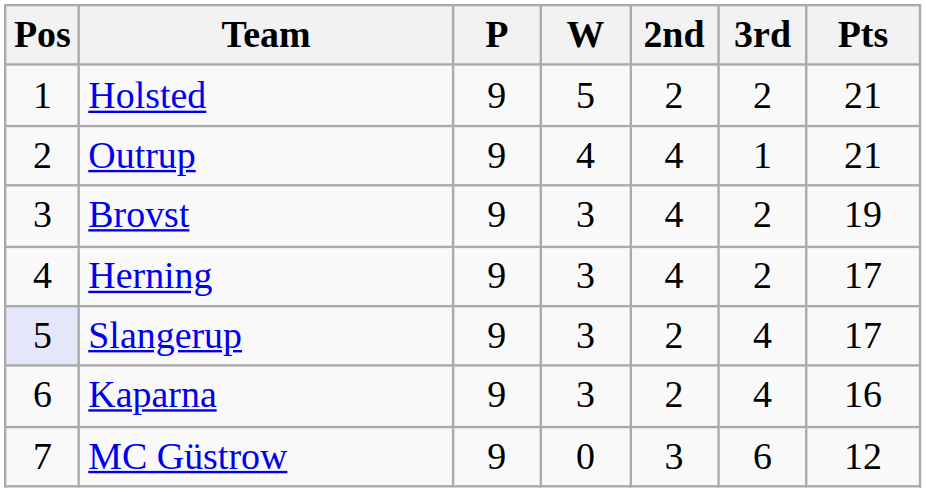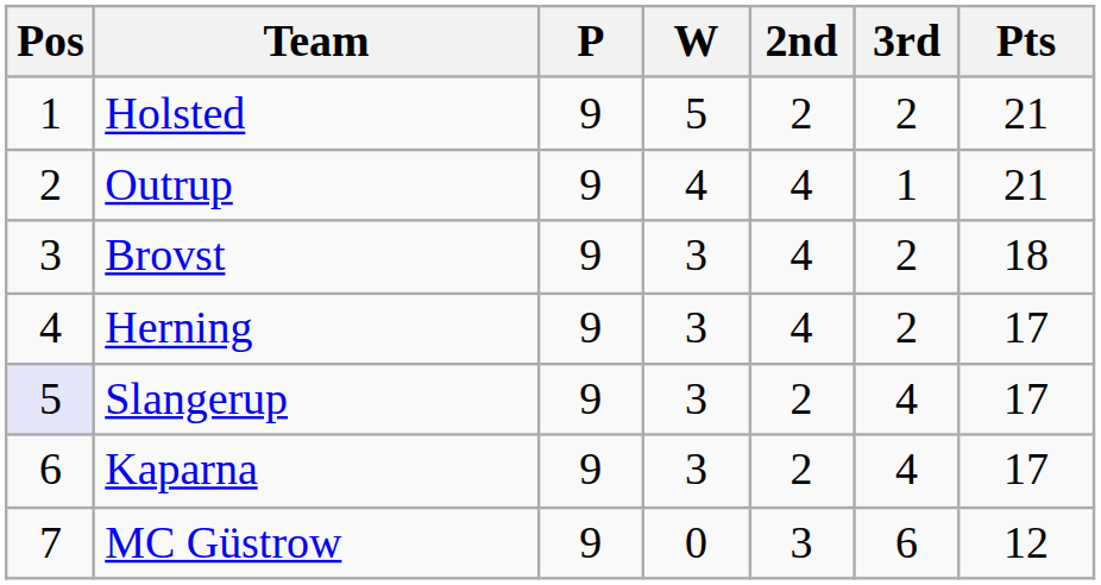Brovst | Pts: 19 -> 18
Kaparna | Pts: 16 -> 17
